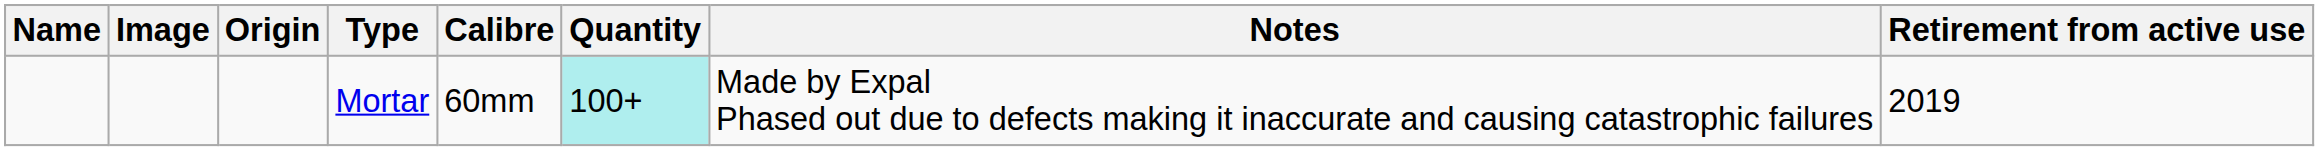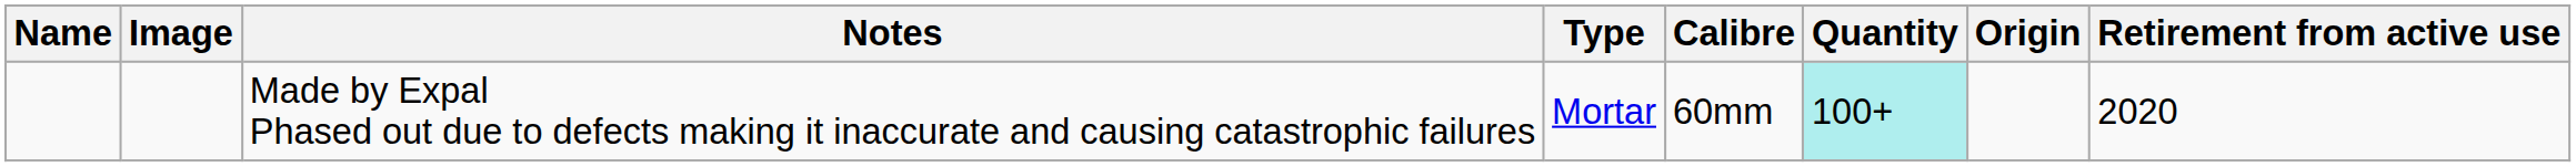columns swapped: Origin <-> Notes
Mortar | Retirement from active use: 2019 -> 2020
